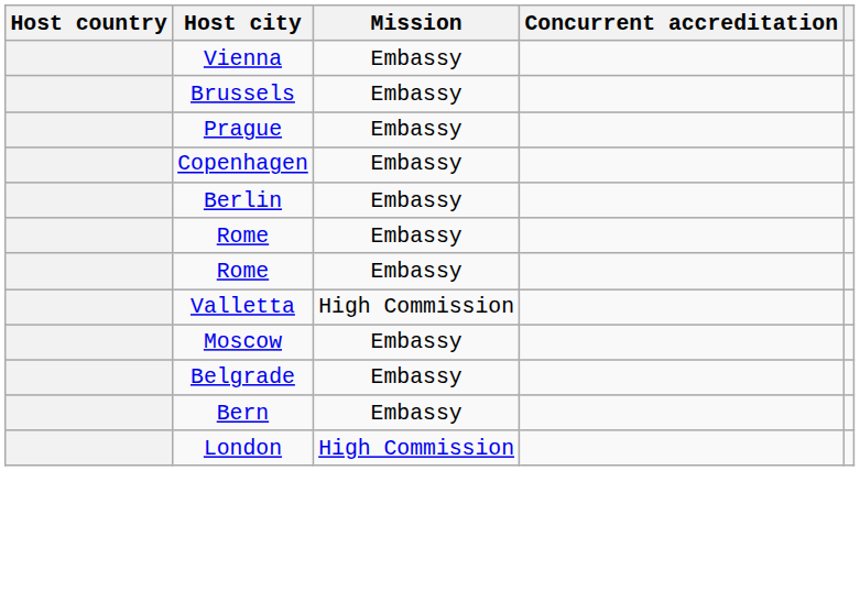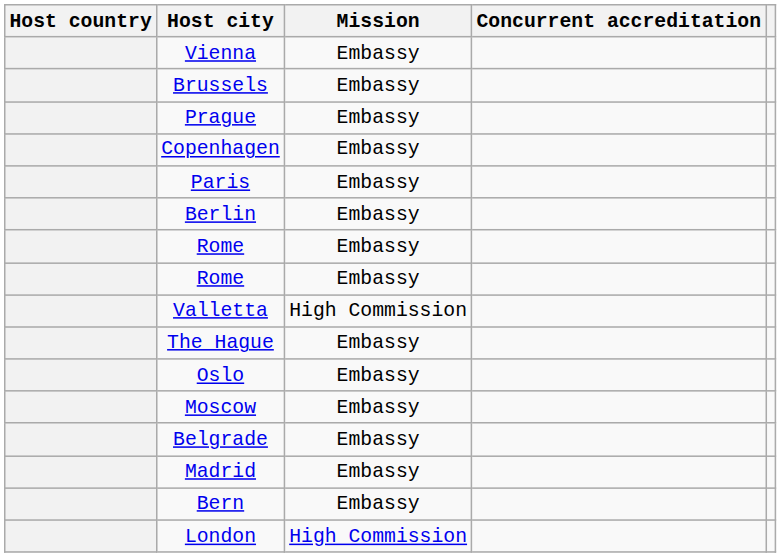+ row: Paris | Embassy
+ row: The Hague | Embassy
+ row: Oslo | Embassy
+ row: Madrid | Embassy
